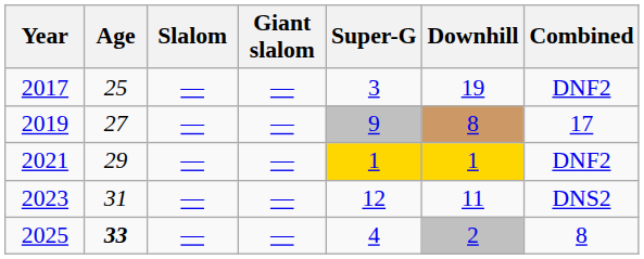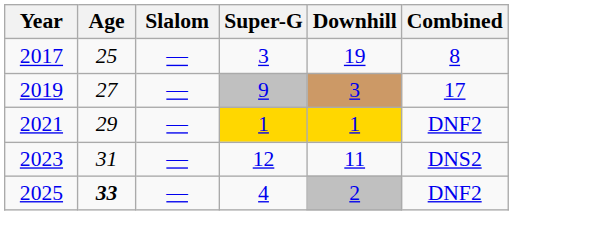- column: Giant slalom | — | — | — | — | —
2017 | Combined: DNF2 -> 8
2019 | Downhill: 8 -> 3
2025 | Combined: 8 -> DNF2
